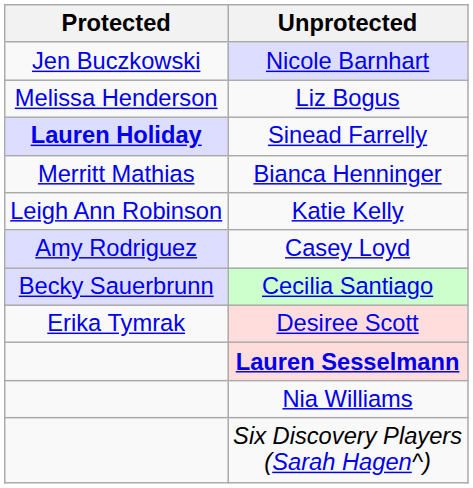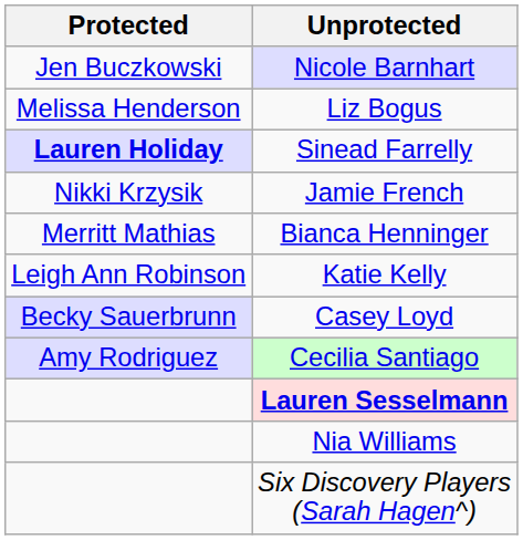+ row: Nikki Krzysik | Jamie French
Casey Loyd | Protected: Amy Rodriguez -> Becky Sauerbrunn
Cecilia Santiago | Protected: Becky Sauerbrunn -> Amy Rodriguez
- row: Erika Tymrak | Desiree Scott
